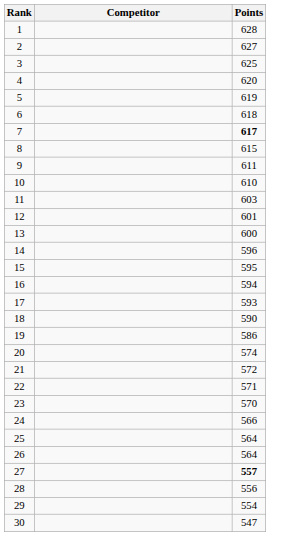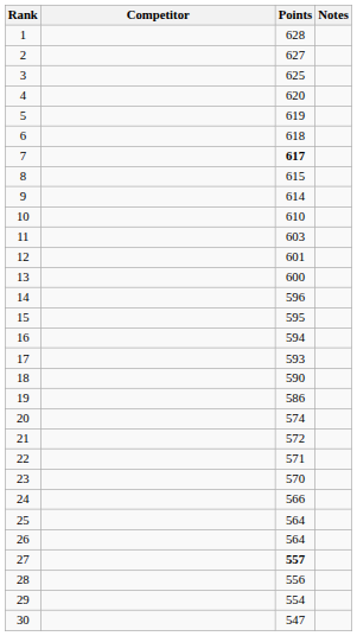+ column: Notes
9 | Points: 611 -> 614
